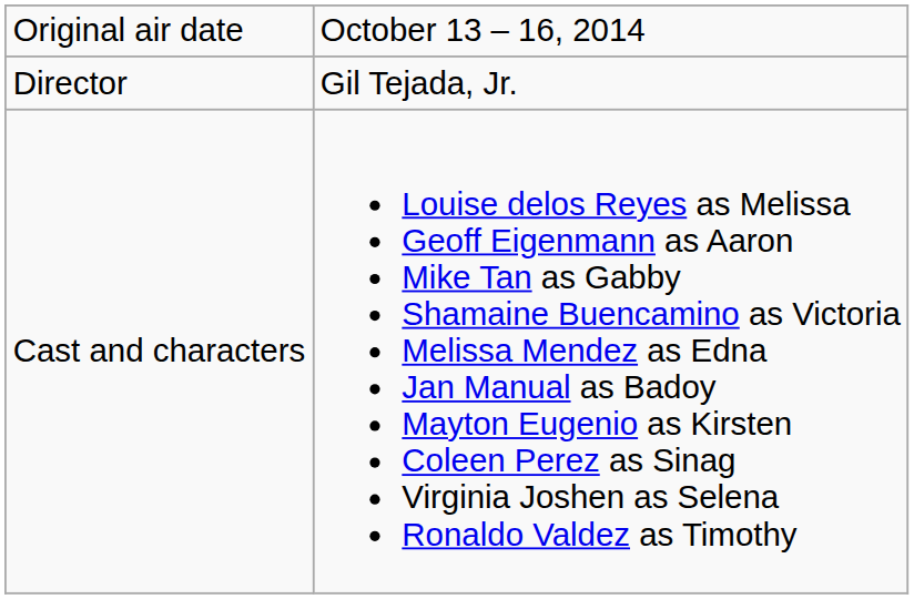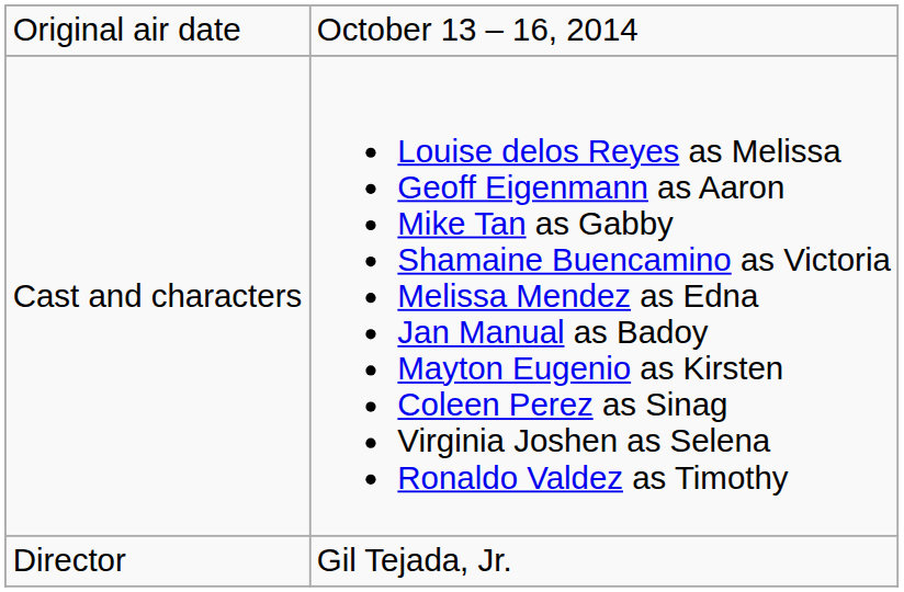rows swapped: Director <-> Cast and characters
